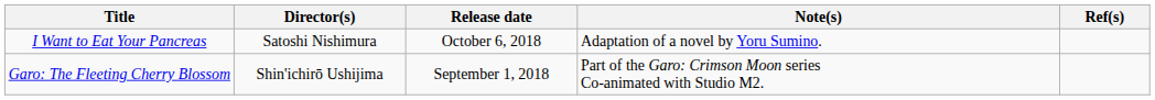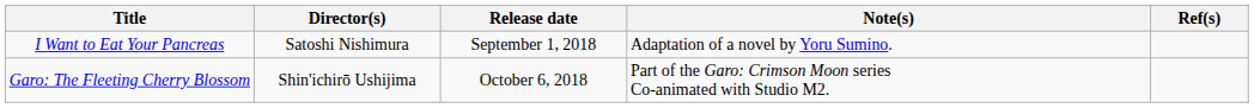I Want to Eat Your Pancreas | Release date: October 6, 2018 -> September 1, 2018
Garo: The Fleeting Cherry Blossom | Release date: September 1, 2018 -> October 6, 2018
